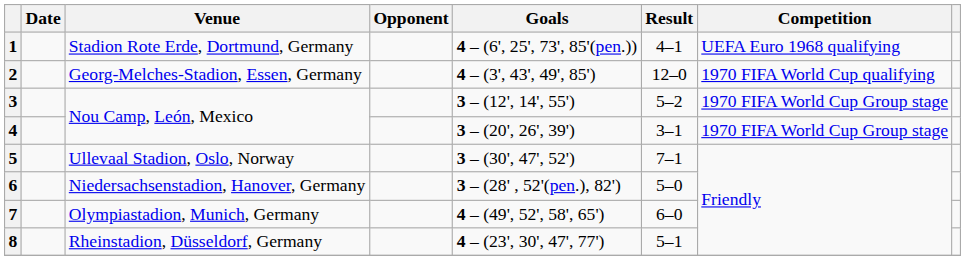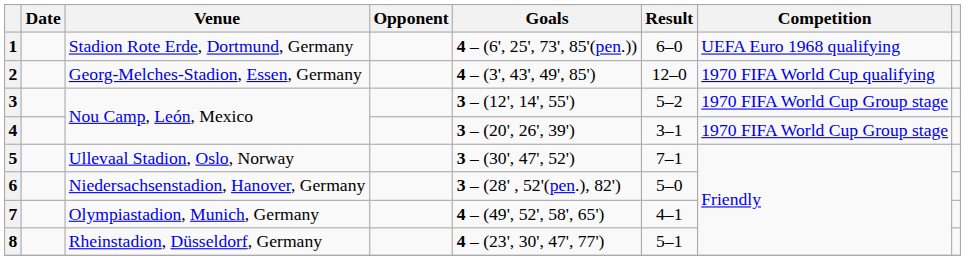1 | Result: 4–1 -> 6–0
7 | Result: 6–0 -> 4–1
